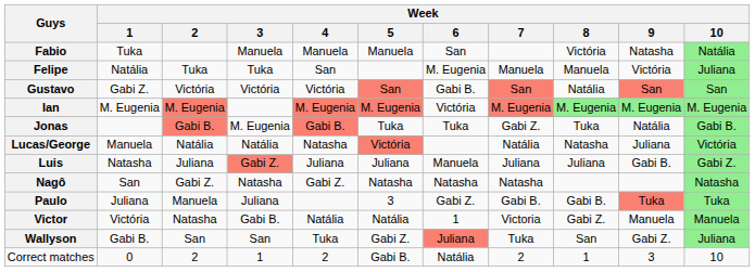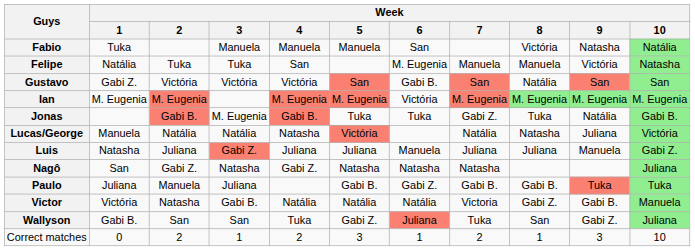Felipe | Week / 10: Juliana -> Natasha
Luis | Week / 9: Gabi B. -> Manuela
Nagô | Week / 10: Natasha -> Juliana
Paulo | Week / 5: 3 -> Gabi B.
Victor | Week / 6: 1 -> Natália
Victor | Week / 9: Manuela -> Gabi B.
Correct matches | Week / 5: Gabi B. -> 3
Correct matches | Week / 6: Natália -> 1
